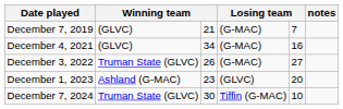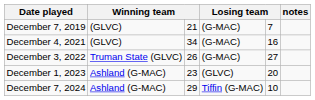December 7, 2024 | column 2: Truman State (GLVC) -> Ashland (G-MAC)
December 7, 2024 | column 3: 30 -> 29
